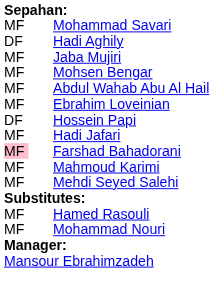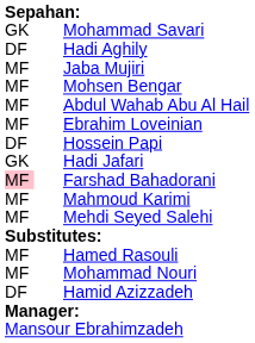Mohammad Savari | column 1: MF -> GK
Hadi Jafari | column 1: MF -> GK
+ row: DF | Hamid Azizzadeh
